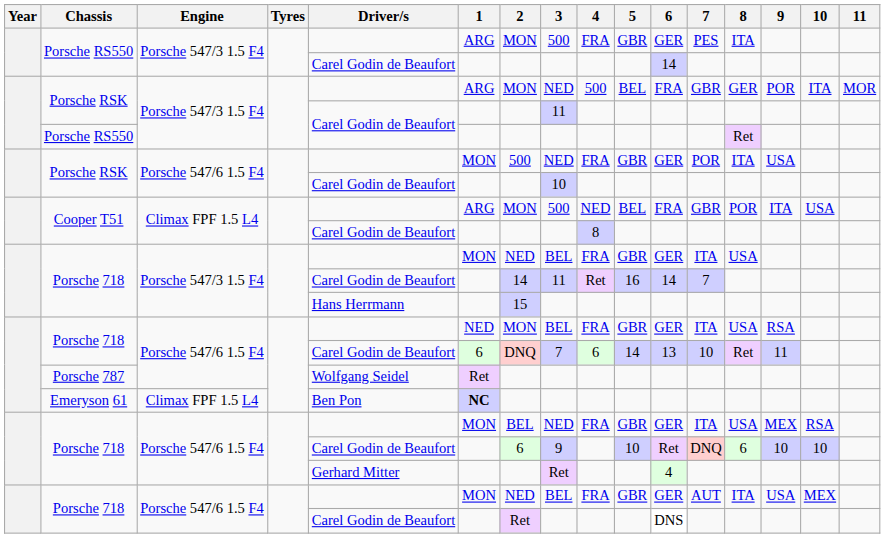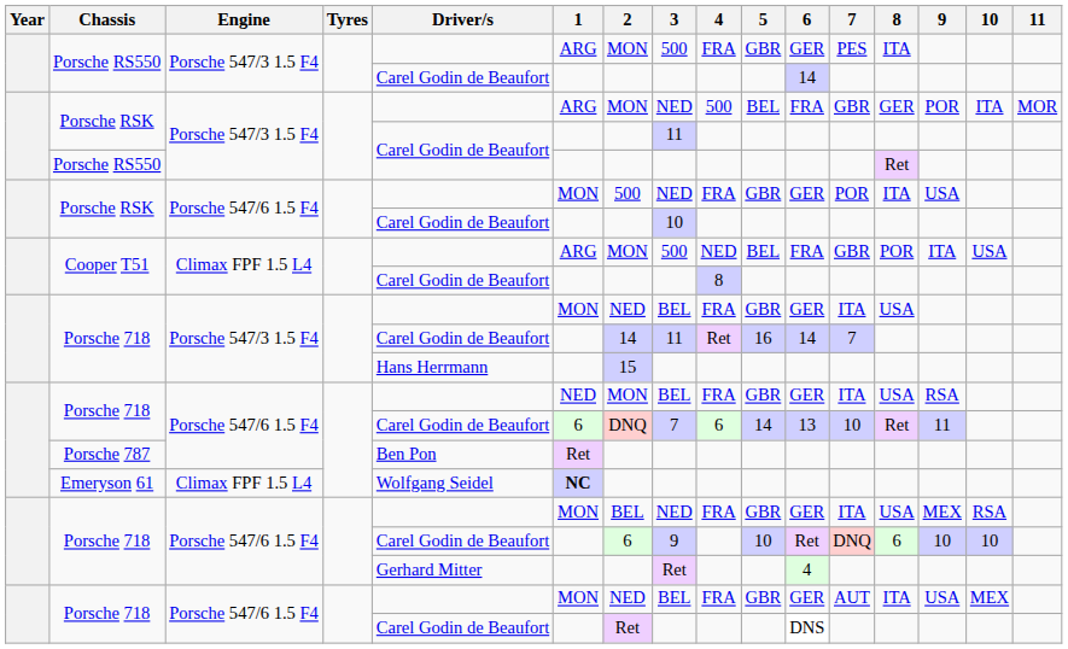Porsche 787 | Driver/s: Wolfgang Seidel -> Ben Pon
Emeryson 61 | Driver/s: Ben Pon -> Wolfgang Seidel
